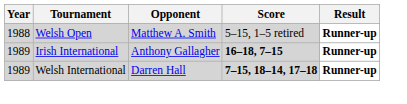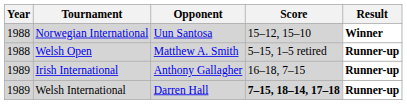+ row: 1988 | Norwegian International | Uun Santosa | 15–12, 15–10 | Winner
Irish International | Score: bold -> normal
